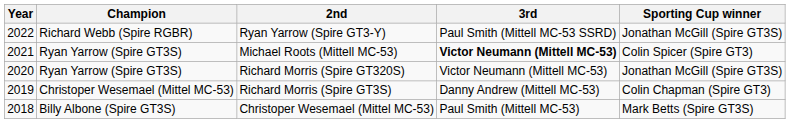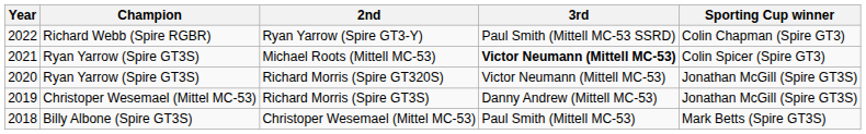Ryan Yarrow (Spire GT3-Y) | Sporting Cup winner: Jonathan McGill (Spire GT3S) -> Colin Chapman (Spire GT3)
Richard Morris (Spire GT3S) | Sporting Cup winner: Colin Chapman (Spire GT3) -> Jonathan McGill (Spire GT3S)
